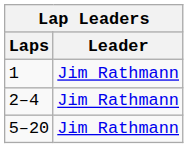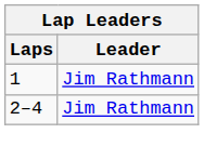- row: 5–20 | Jim Rathmann
